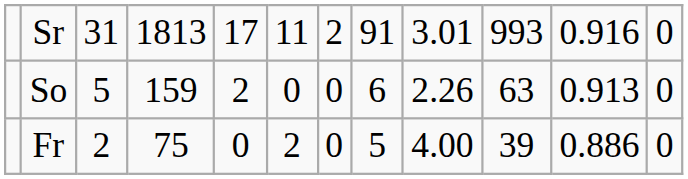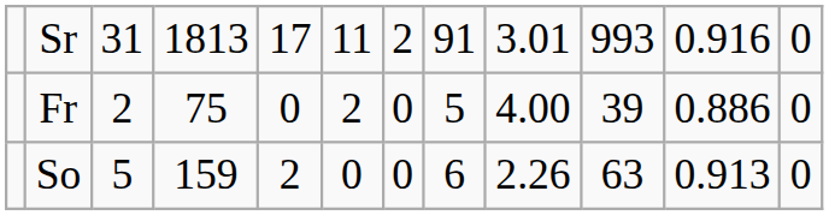rows swapped: So <-> Fr
